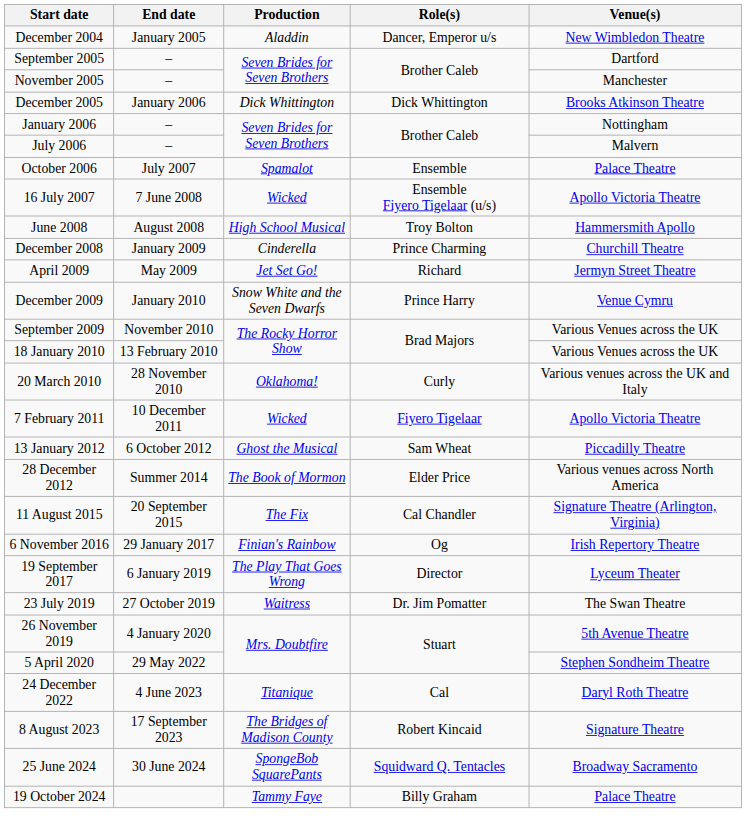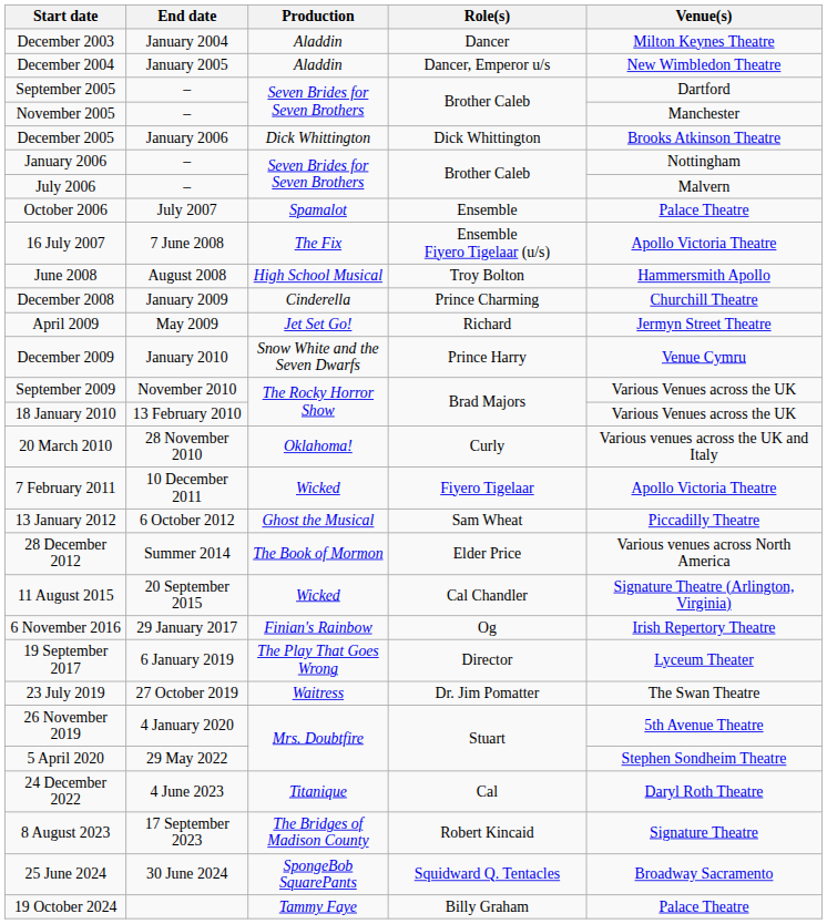+ row: December 2003 | January 2004 | Aladdin | Dancer | Milton Keynes Theatre
16 July 2007 | Production: Wicked -> The Fix
11 August 2015 | Production: The Fix -> Wicked
